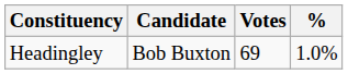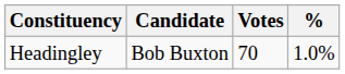Headingley | Votes: 69 -> 70
